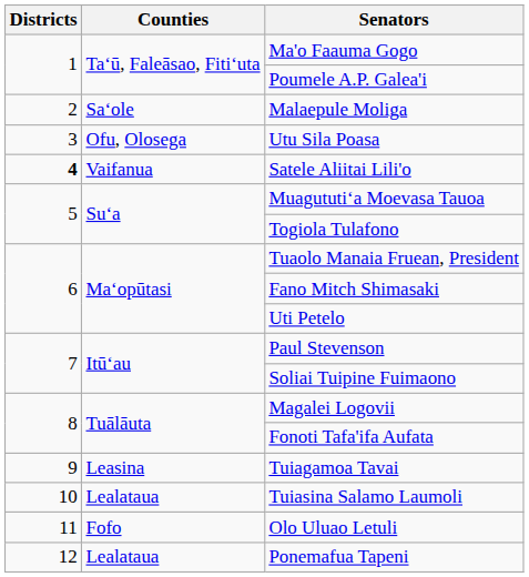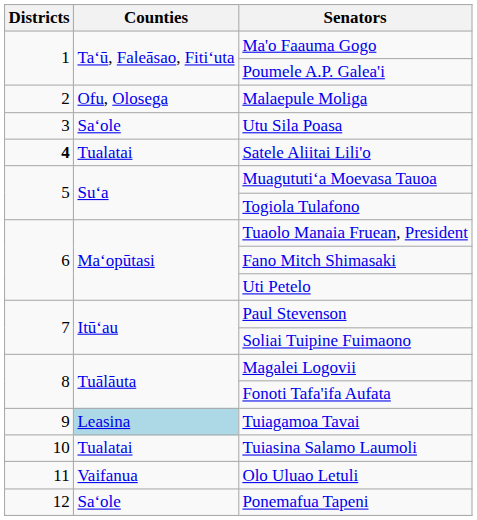Malaepule Moliga | Counties: Saʻole -> Ofu, Olosega
Utu Sila Poasa | Counties: Ofu, Olosega -> Saʻole
Satele Aliitai Lili'o | Counties: Vaifanua -> Tualatai
Tuiagamoa Tavai | Counties: no background -> lightblue background
Tuiasina Salamo Laumoli | Counties: Lealataua -> Tualatai
Olo Uluao Letuli | Counties: Fofo -> Vaifanua
Ponemafua Tapeni | Counties: Lealataua -> Saʻole
